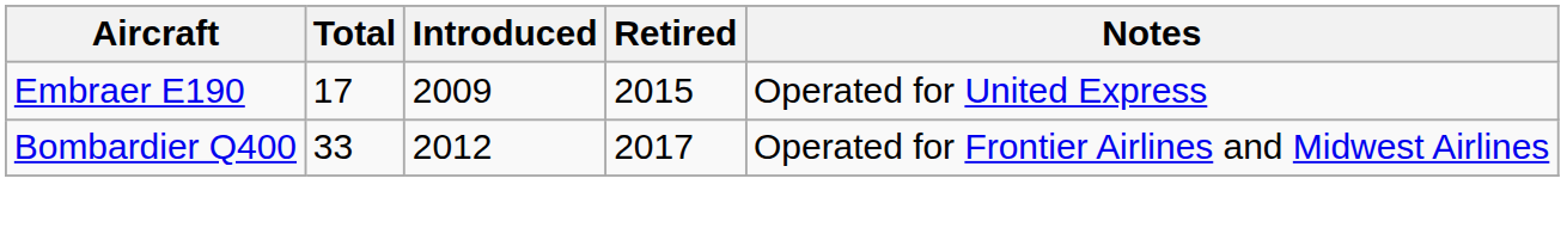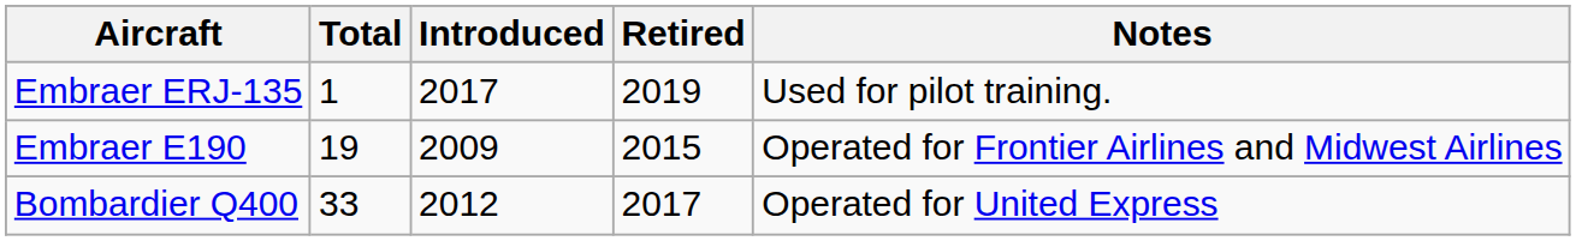+ row: Embraer ERJ-135 | 1 | 2017 | 2019 | Used for pilot training.
Embraer E190 | Total: 17 -> 19
Embraer E190 | Notes: Operated for United Express -> Operated for Frontier Airlines and Midwest Airlines
Bombardier Q400 | Notes: Operated for Frontier Airlines and Midwest Airlines -> Operated for United Express
